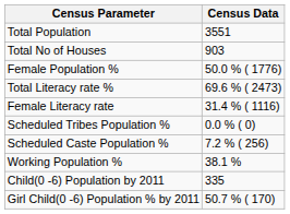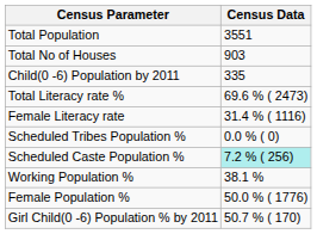rows swapped: Female Population % <-> Child(0 -6) Population by 2011
Scheduled Caste Population % | Census Data: no background -> paleturquoise background
